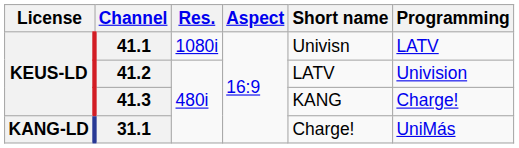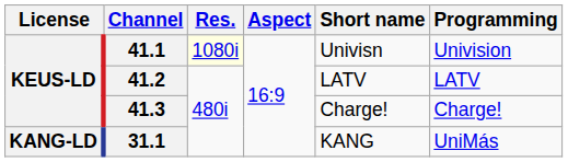41.1 | Res.: no background -> lightyellow background
41.1 | Programming: LATV -> Univision
41.2 | Programming: Univision -> LATV
41.3 | Short name: KANG -> Charge!
31.1 | Short name: Charge! -> KANG
